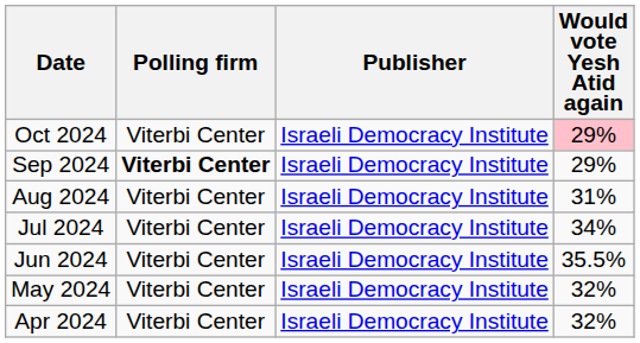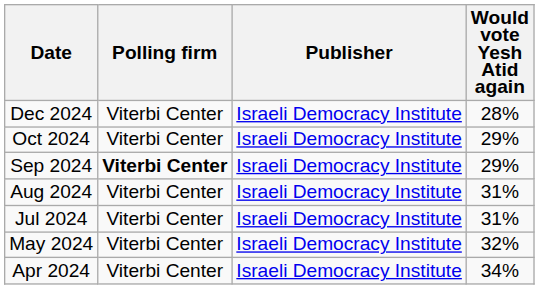+ row: Dec 2024 | Viterbi Center | Israeli Democracy Institute | 28%
Oct 2024 | Would vote Yesh Atid again: pink background -> no background
Jul 2024 | Would vote Yesh Atid again: 34% -> 31%
- row: Jun 2024 | Viterbi Center | Israeli Democracy Institute | 35.5%
Apr 2024 | Would vote Yesh Atid again: 32% -> 34%
